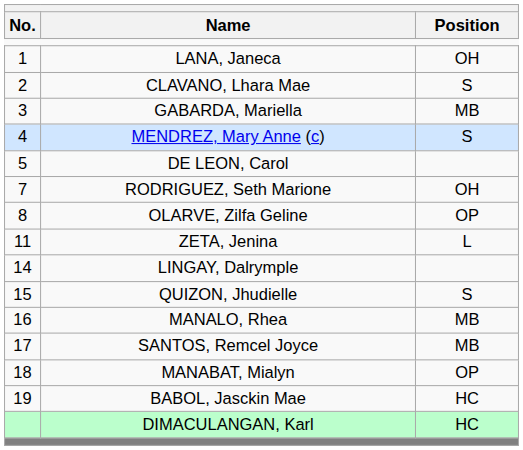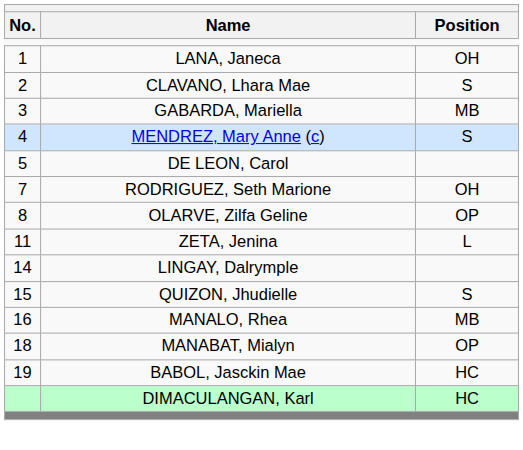- row: 17 | SANTOS, Remcel Joyce | MB
